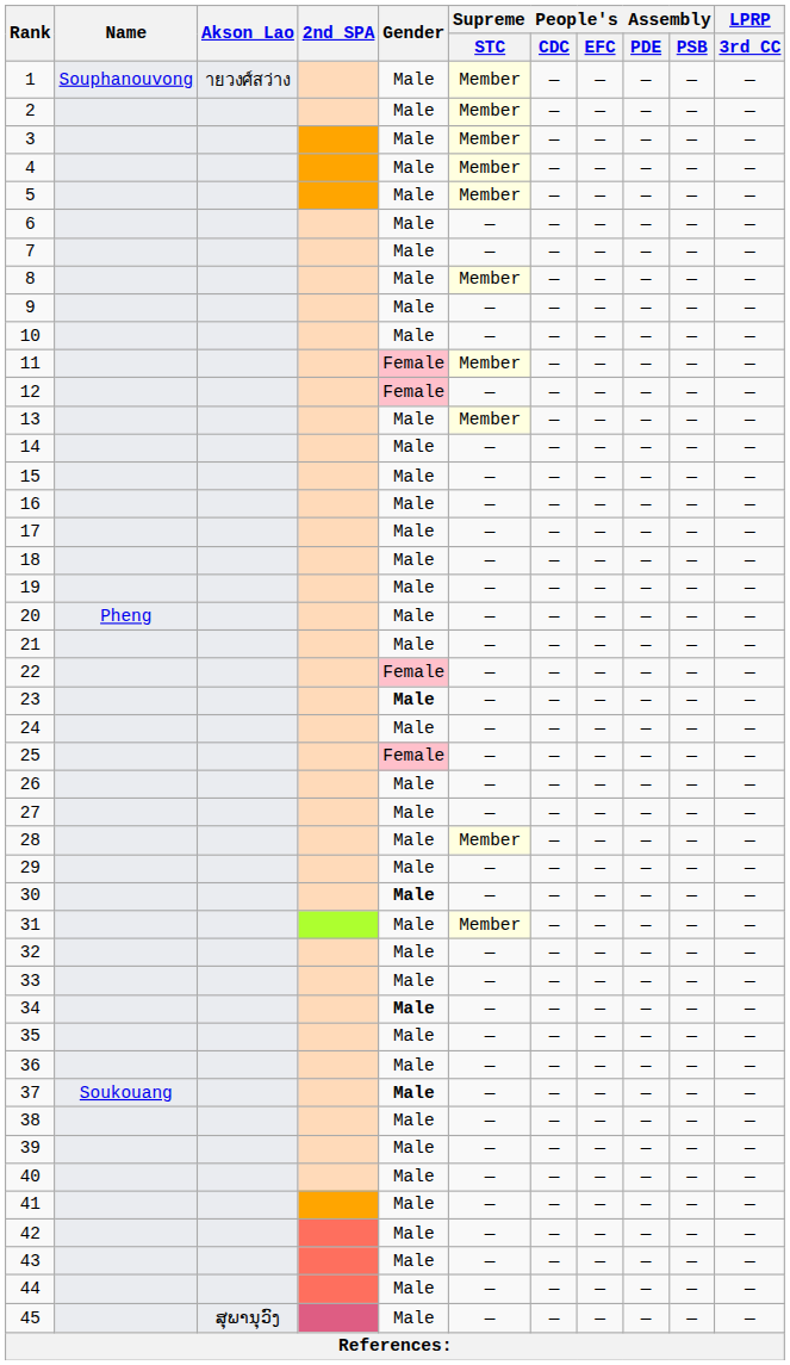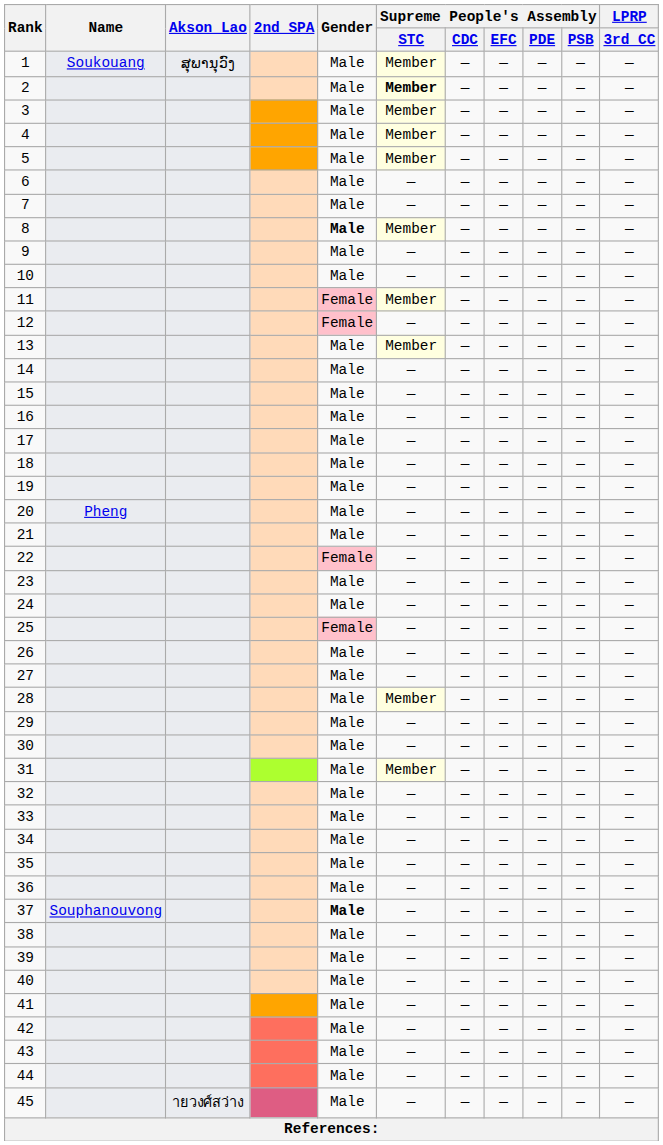1 | Name: Souphanouvong -> Soukouang
1 | Akson Lao: ายวงศ์สว่าง -> ສຸພານຸວົງ
2 | Supreme People's Assembly / STC: normal -> bold
8 | Gender: normal -> bold
23 | Gender: bold -> normal
30 | Gender: bold -> normal
34 | Gender: bold -> normal
37 | Name: Soukouang -> Souphanouvong
45 | Akson Lao: ສຸພານຸວົງ -> ายวงศ์สว่าง
